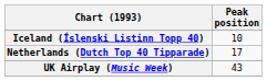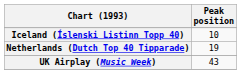Netherlands (Dutch Top 40 Tipparade) | Peak position: 17 -> 19
